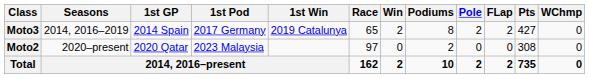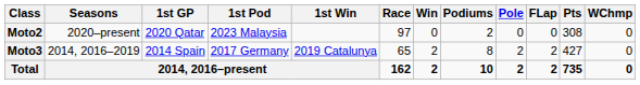rows swapped: Moto3 <-> Moto2
